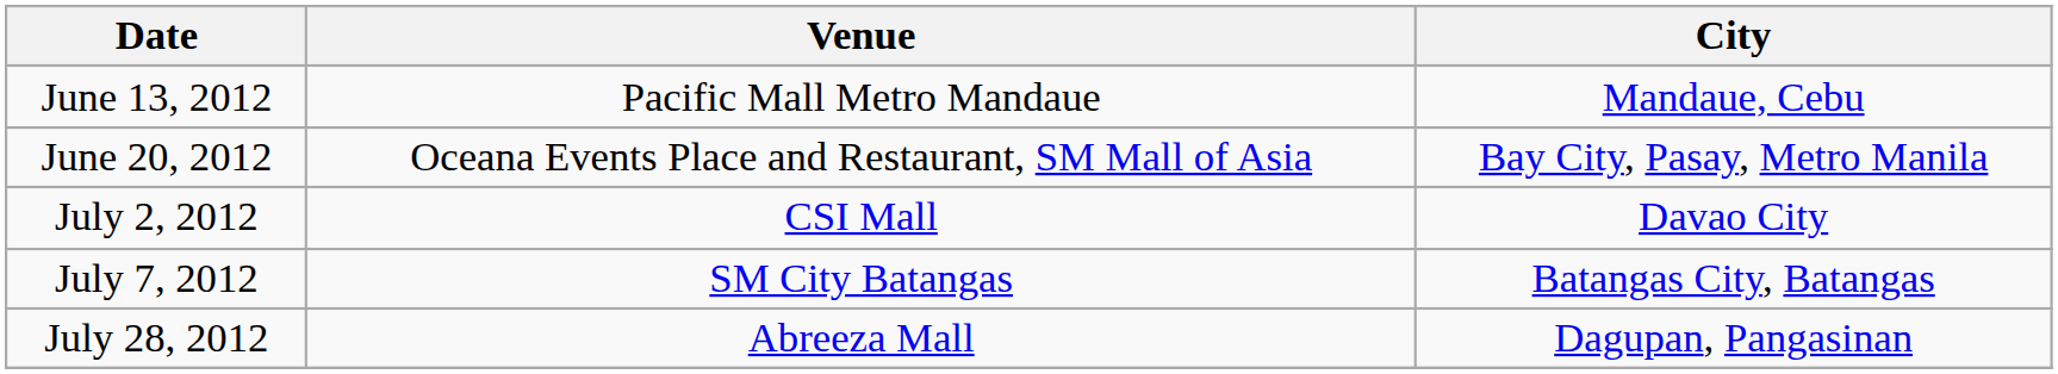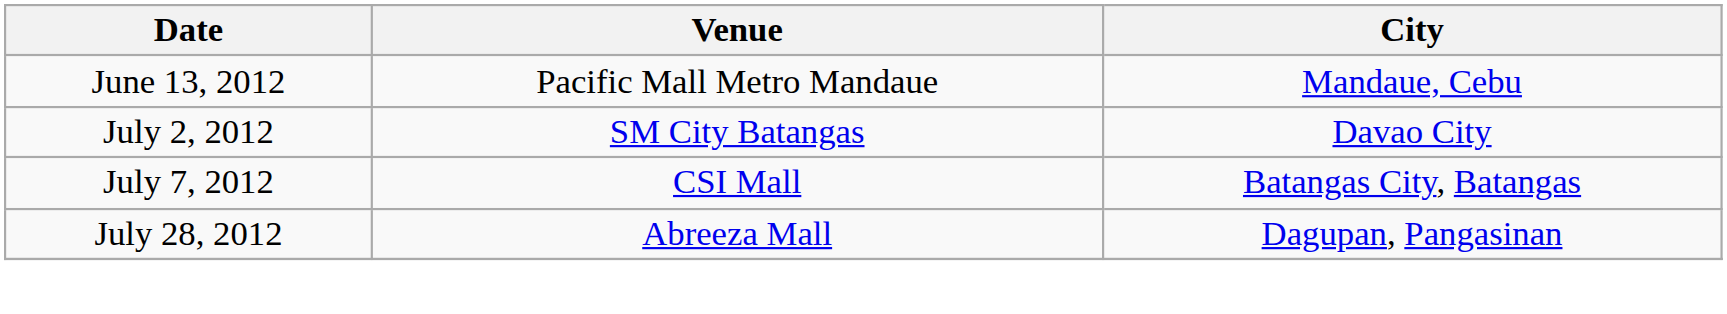- row: June 20, 2012 | Oceana Events Place and Restaurant, SM Mall of Asia | Bay City, Pasay, Metro Manila
July 2, 2012 | Venue: CSI Mall -> SM City Batangas
July 7, 2012 | Venue: SM City Batangas -> CSI Mall
